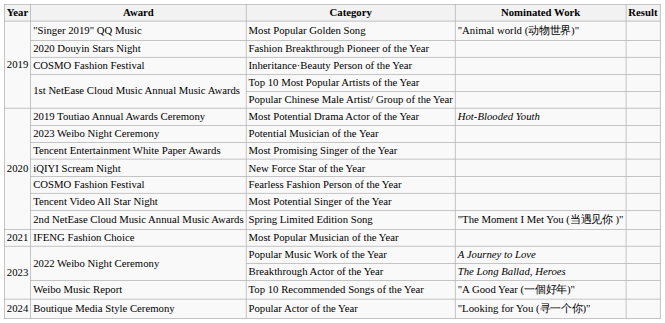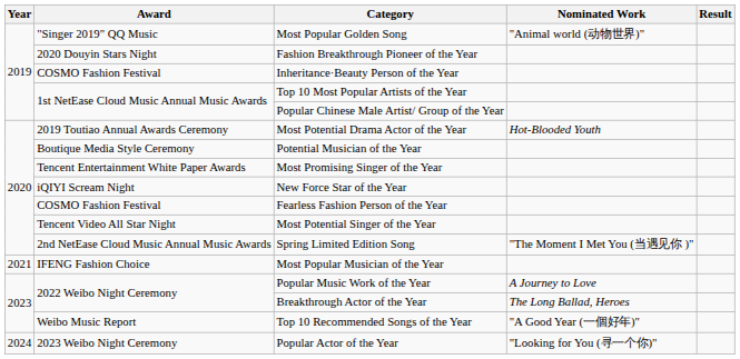Potential Musician of the Year | Award: 2023 Weibo Night Ceremony -> Boutique Media Style Ceremony
Popular Actor of the Year | Award: Boutique Media Style Ceremony -> 2023 Weibo Night Ceremony
